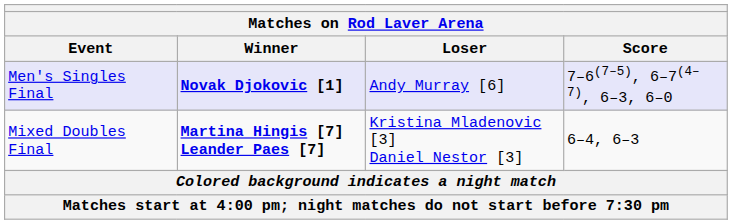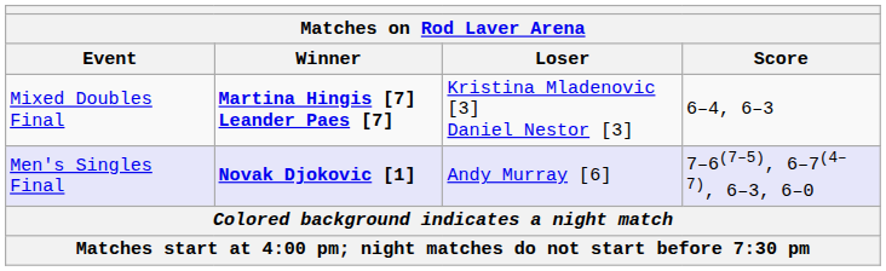rows swapped: Mixed Doubles Final <-> Men's Singles Final
